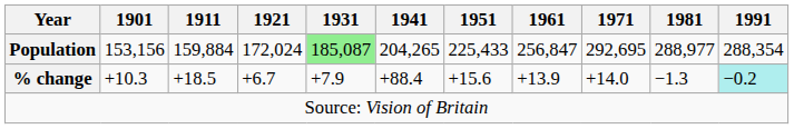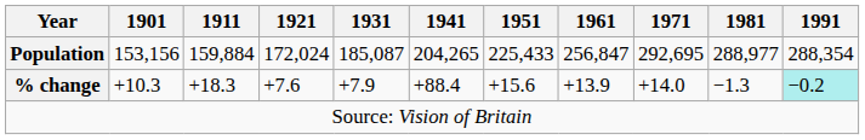Population | 1931: lightgreen background -> no background
% change | 1911: +18.5 -> +18.3
% change | 1921: +6.7 -> +7.6
